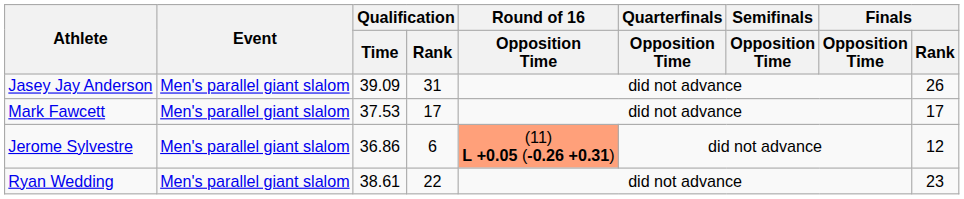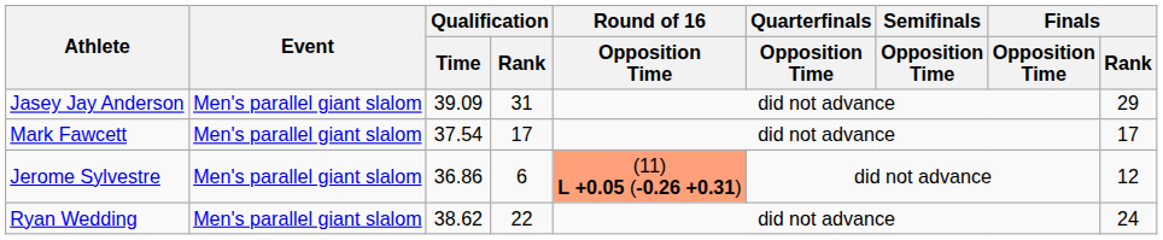Jasey Jay Anderson | Finals / Rank: 26 -> 29
Mark Fawcett | Qualification / Time: 37.53 -> 37.54
Ryan Wedding | Qualification / Time: 38.61 -> 38.62
Ryan Wedding | Finals / Rank: 23 -> 24
